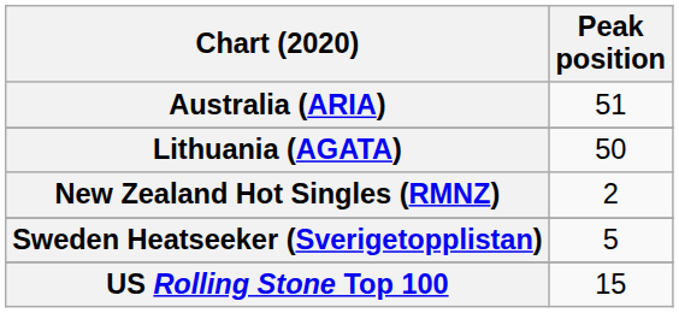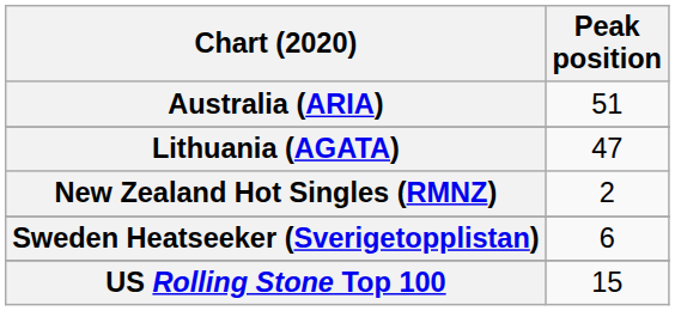Lithuania (AGATA) | Peak position: 50 -> 47
Sweden Heatseeker (Sverigetopplistan) | Peak position: 5 -> 6
